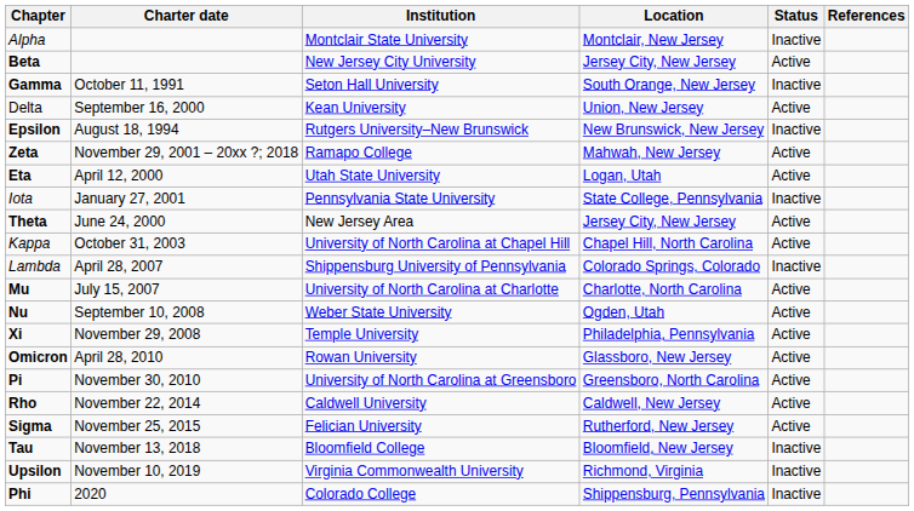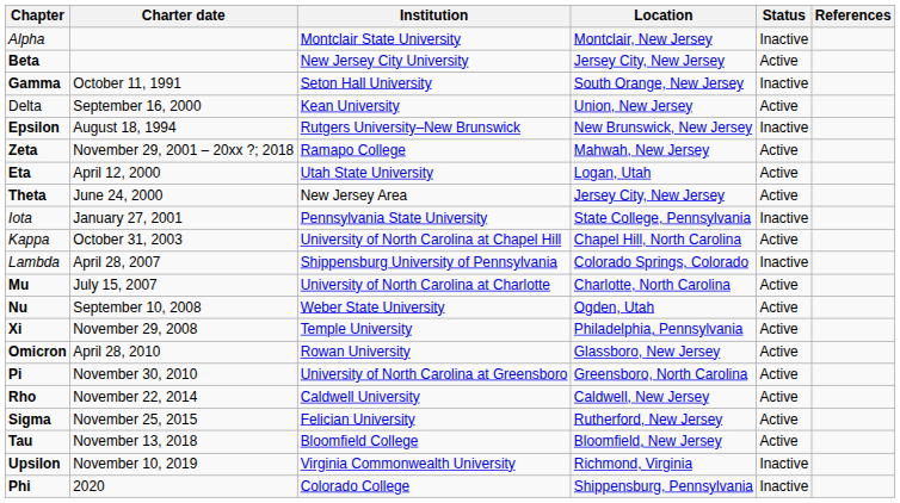rows swapped: Theta <-> Iota
Tau | Status: Inactive -> Active
